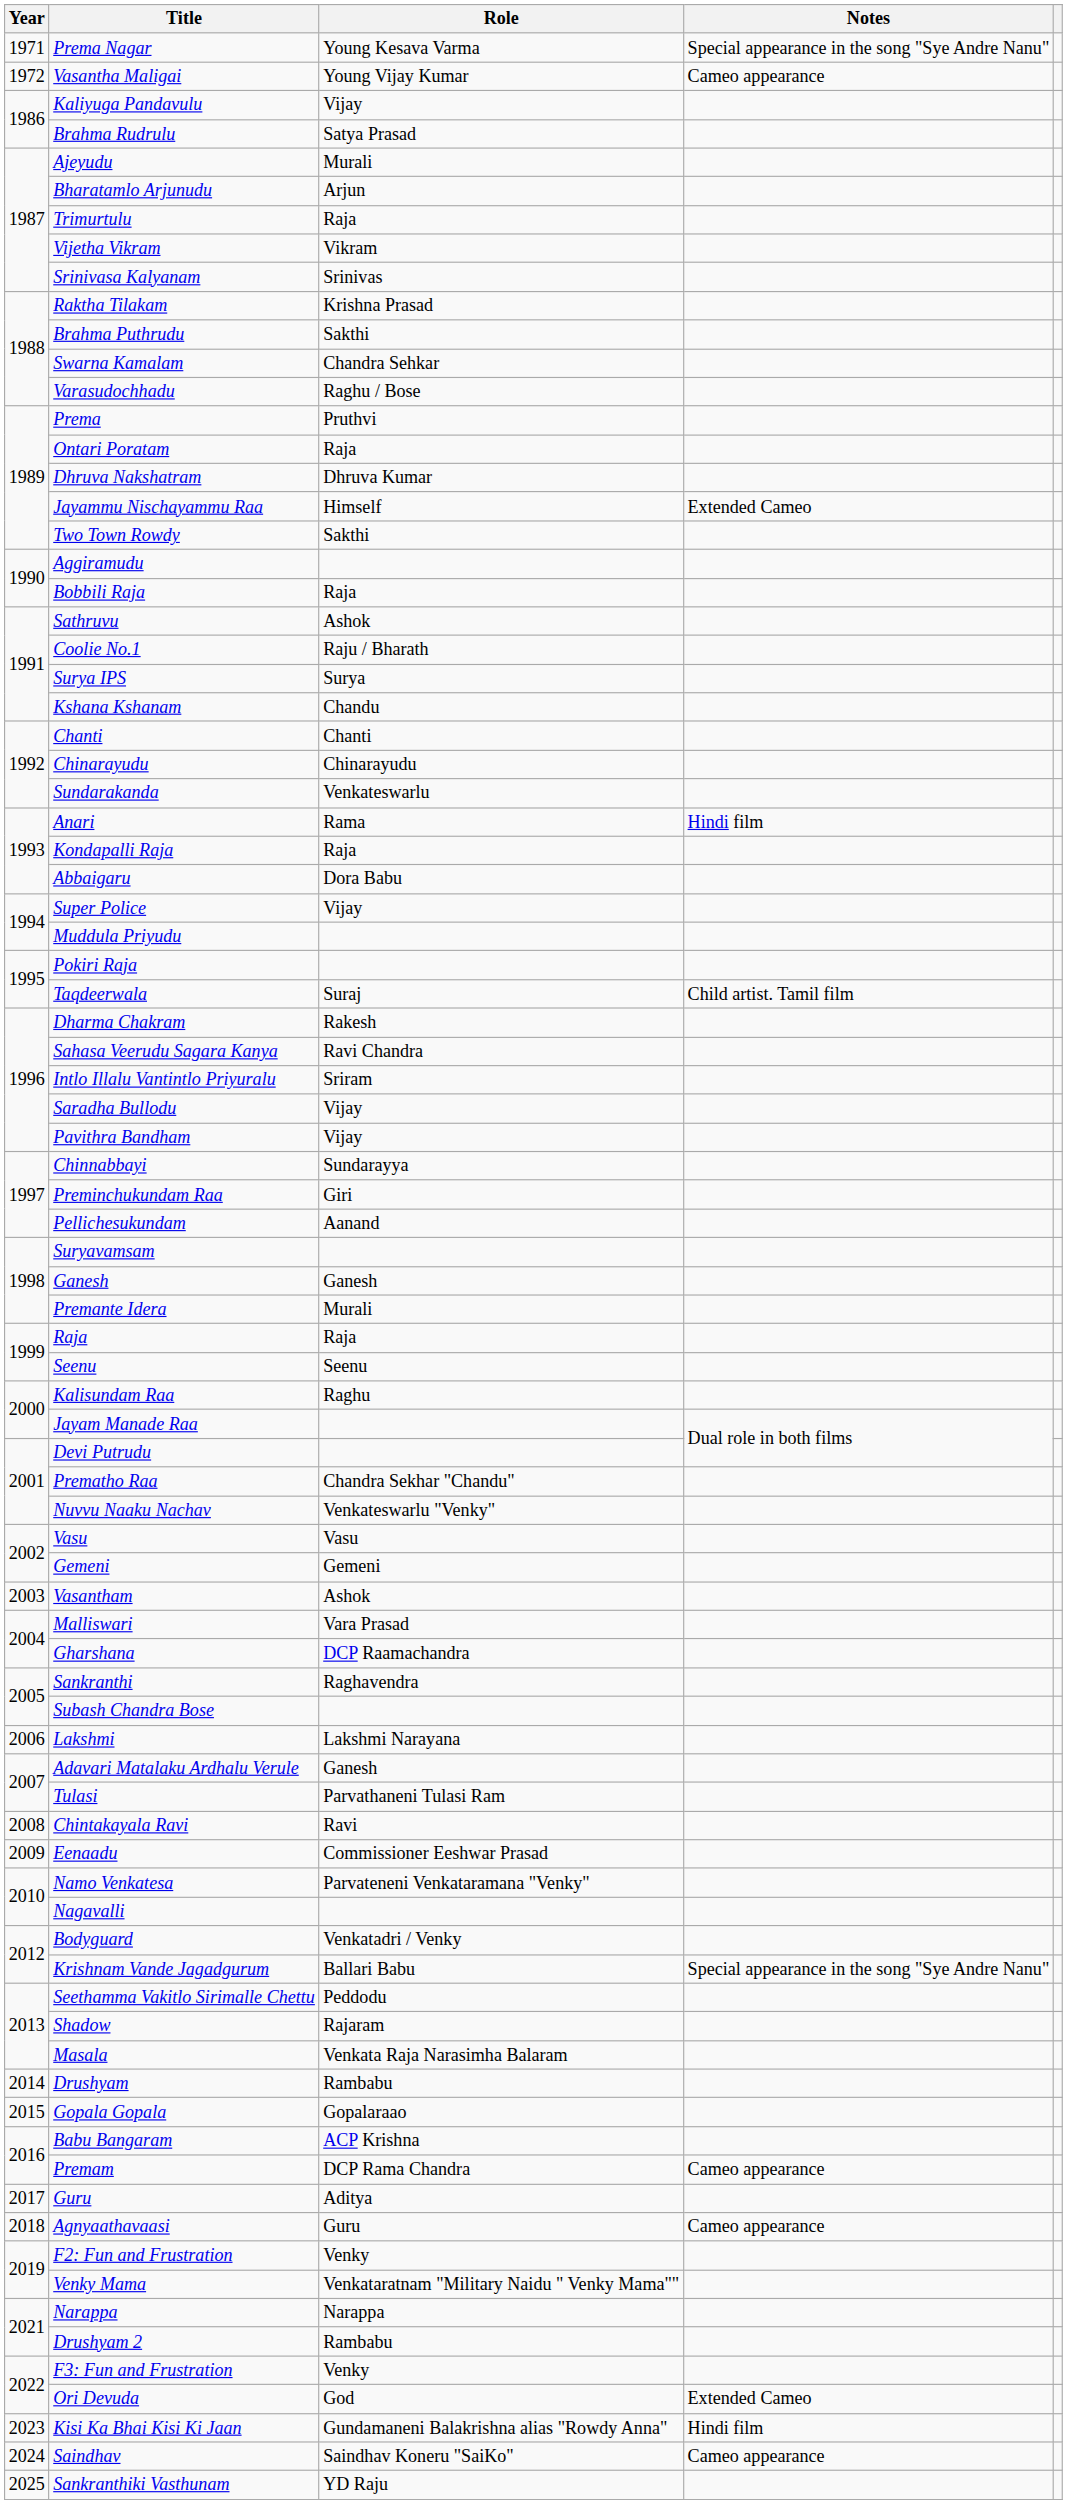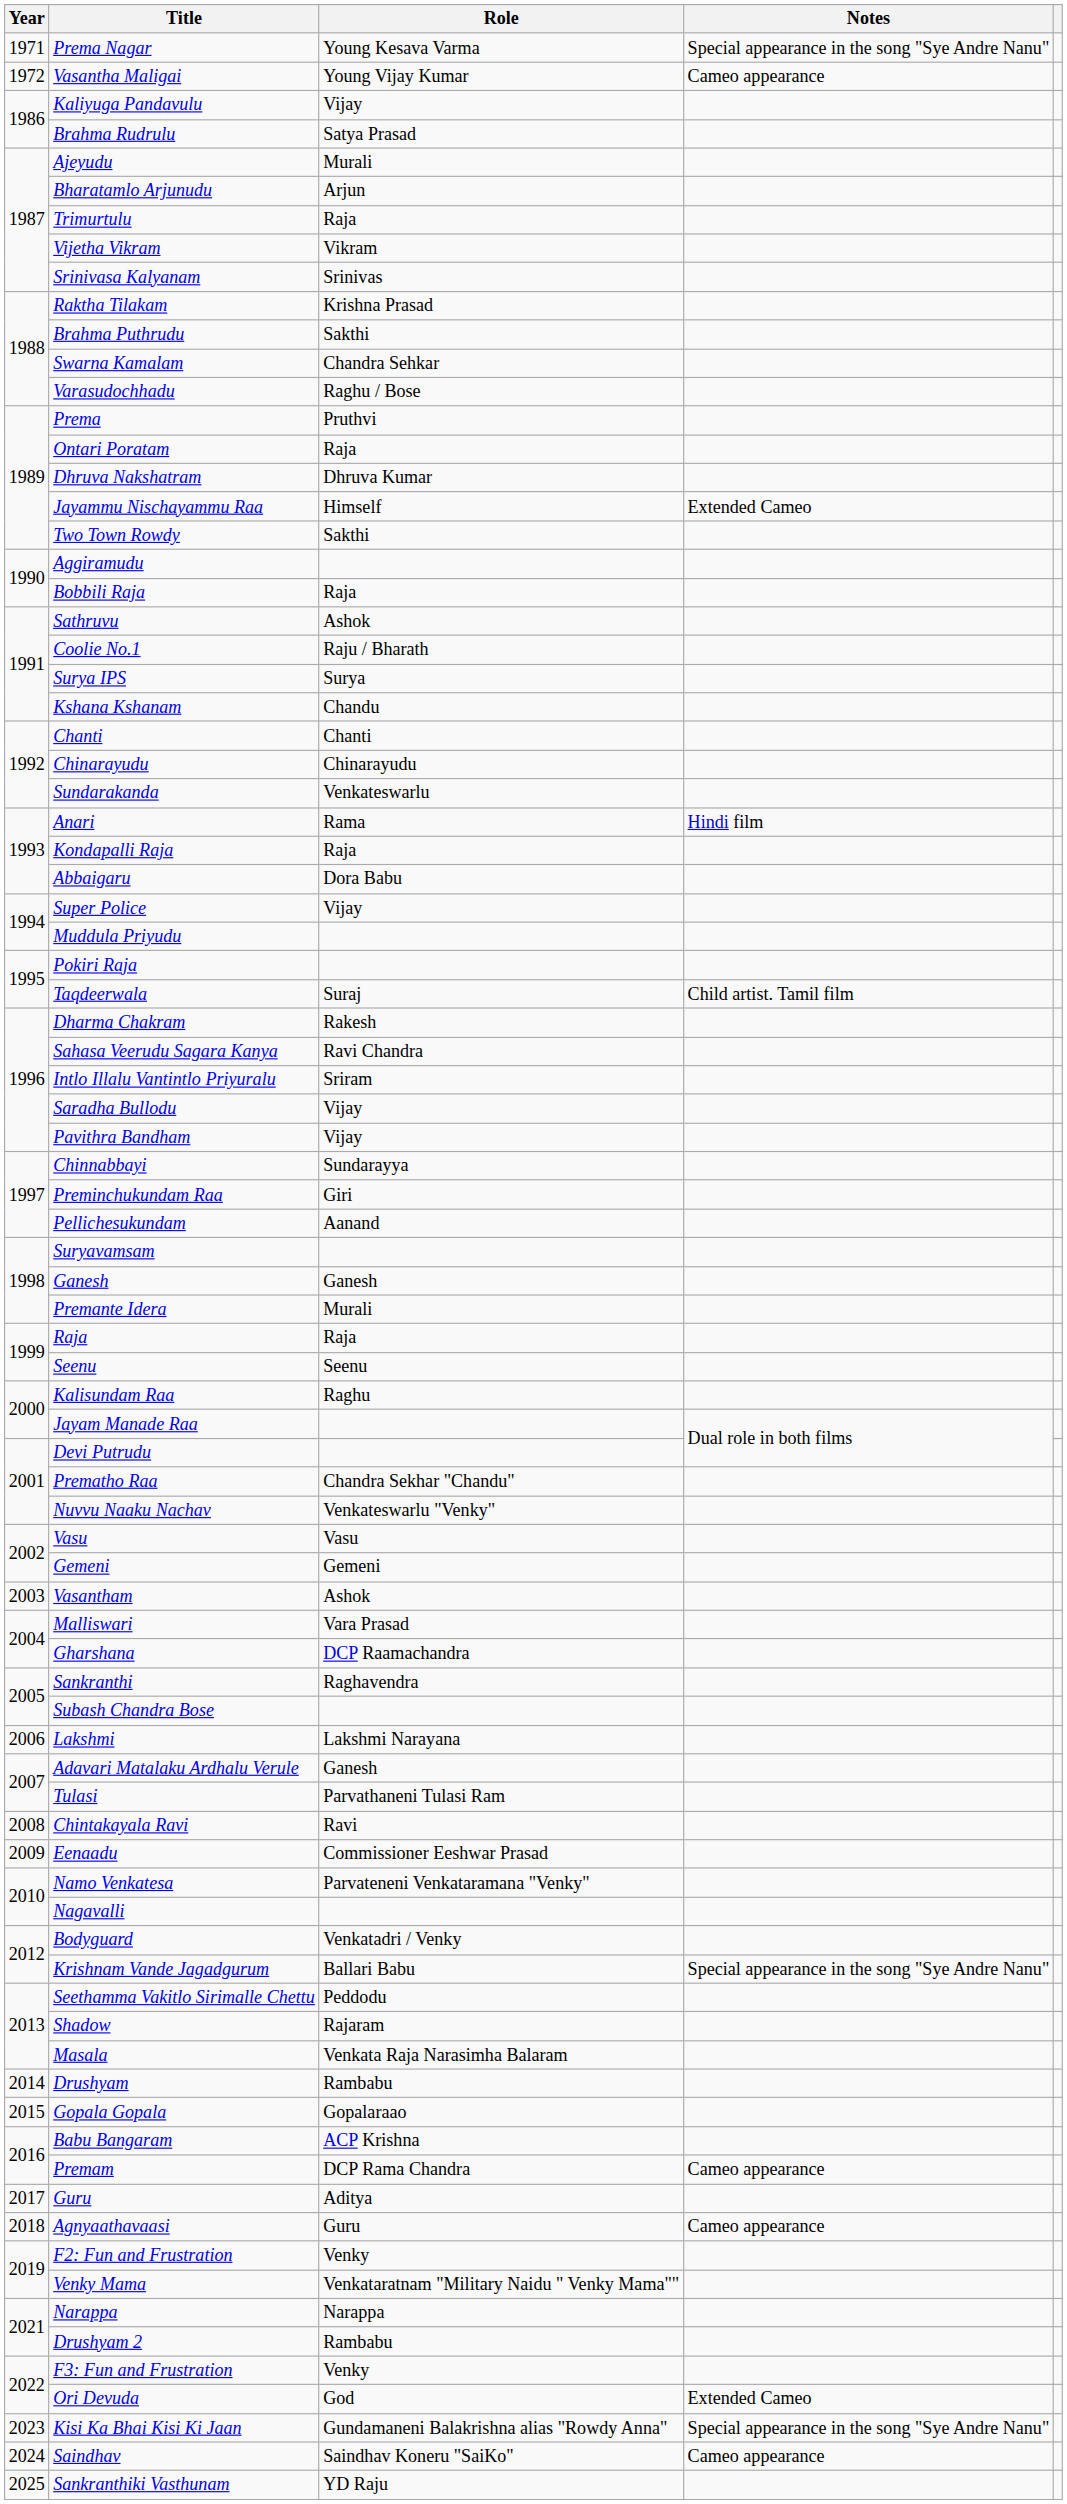Kisi Ka Bhai Kisi Ki Jaan | Notes: Hindi film -> Special appearance in the song "Sye Andre Nanu"
